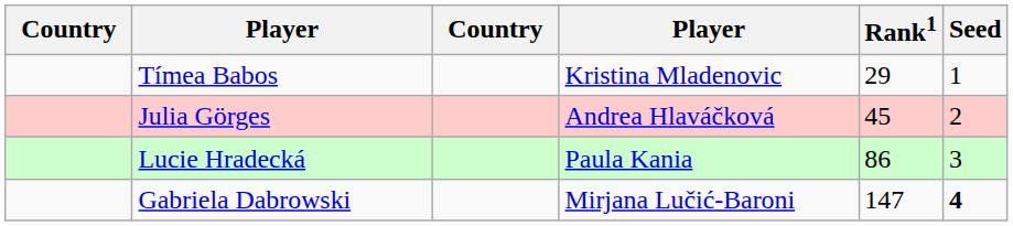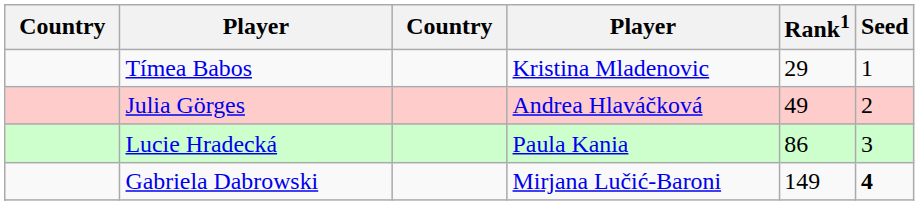Julia Görges | Rank1: 45 -> 49
Gabriela Dabrowski | Rank1: 147 -> 149
